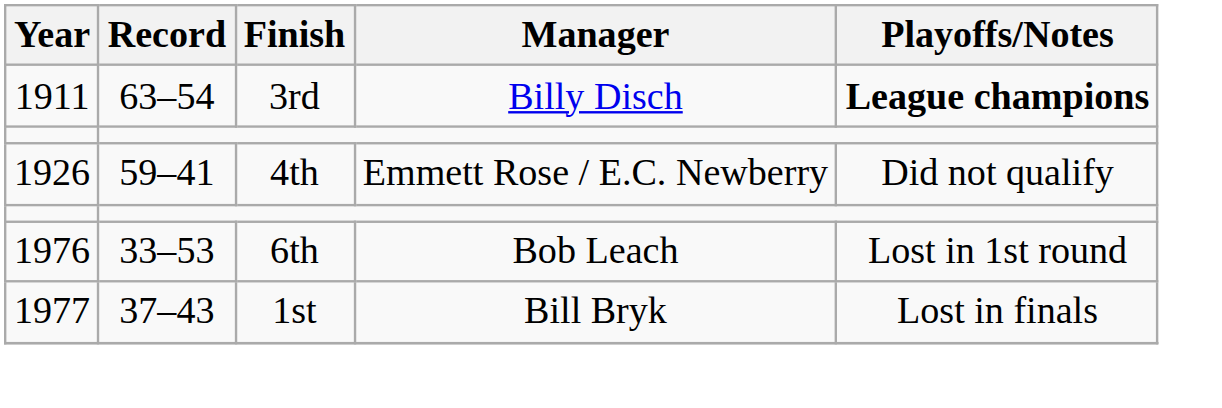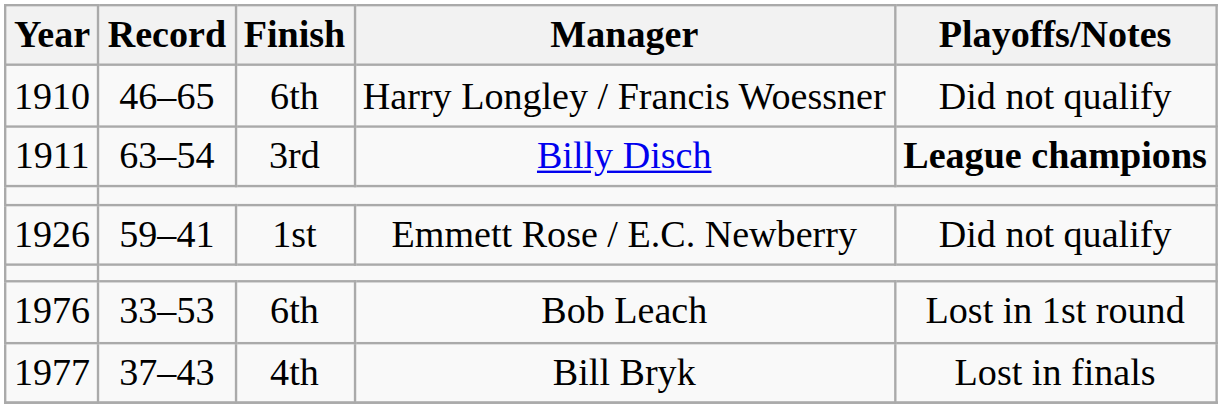+ row: 1910 | 46–65 | 6th | Harry Longley / Francis Woessner | Did not qualify
1926 | Finish: 4th -> 1st
1977 | Finish: 1st -> 4th
